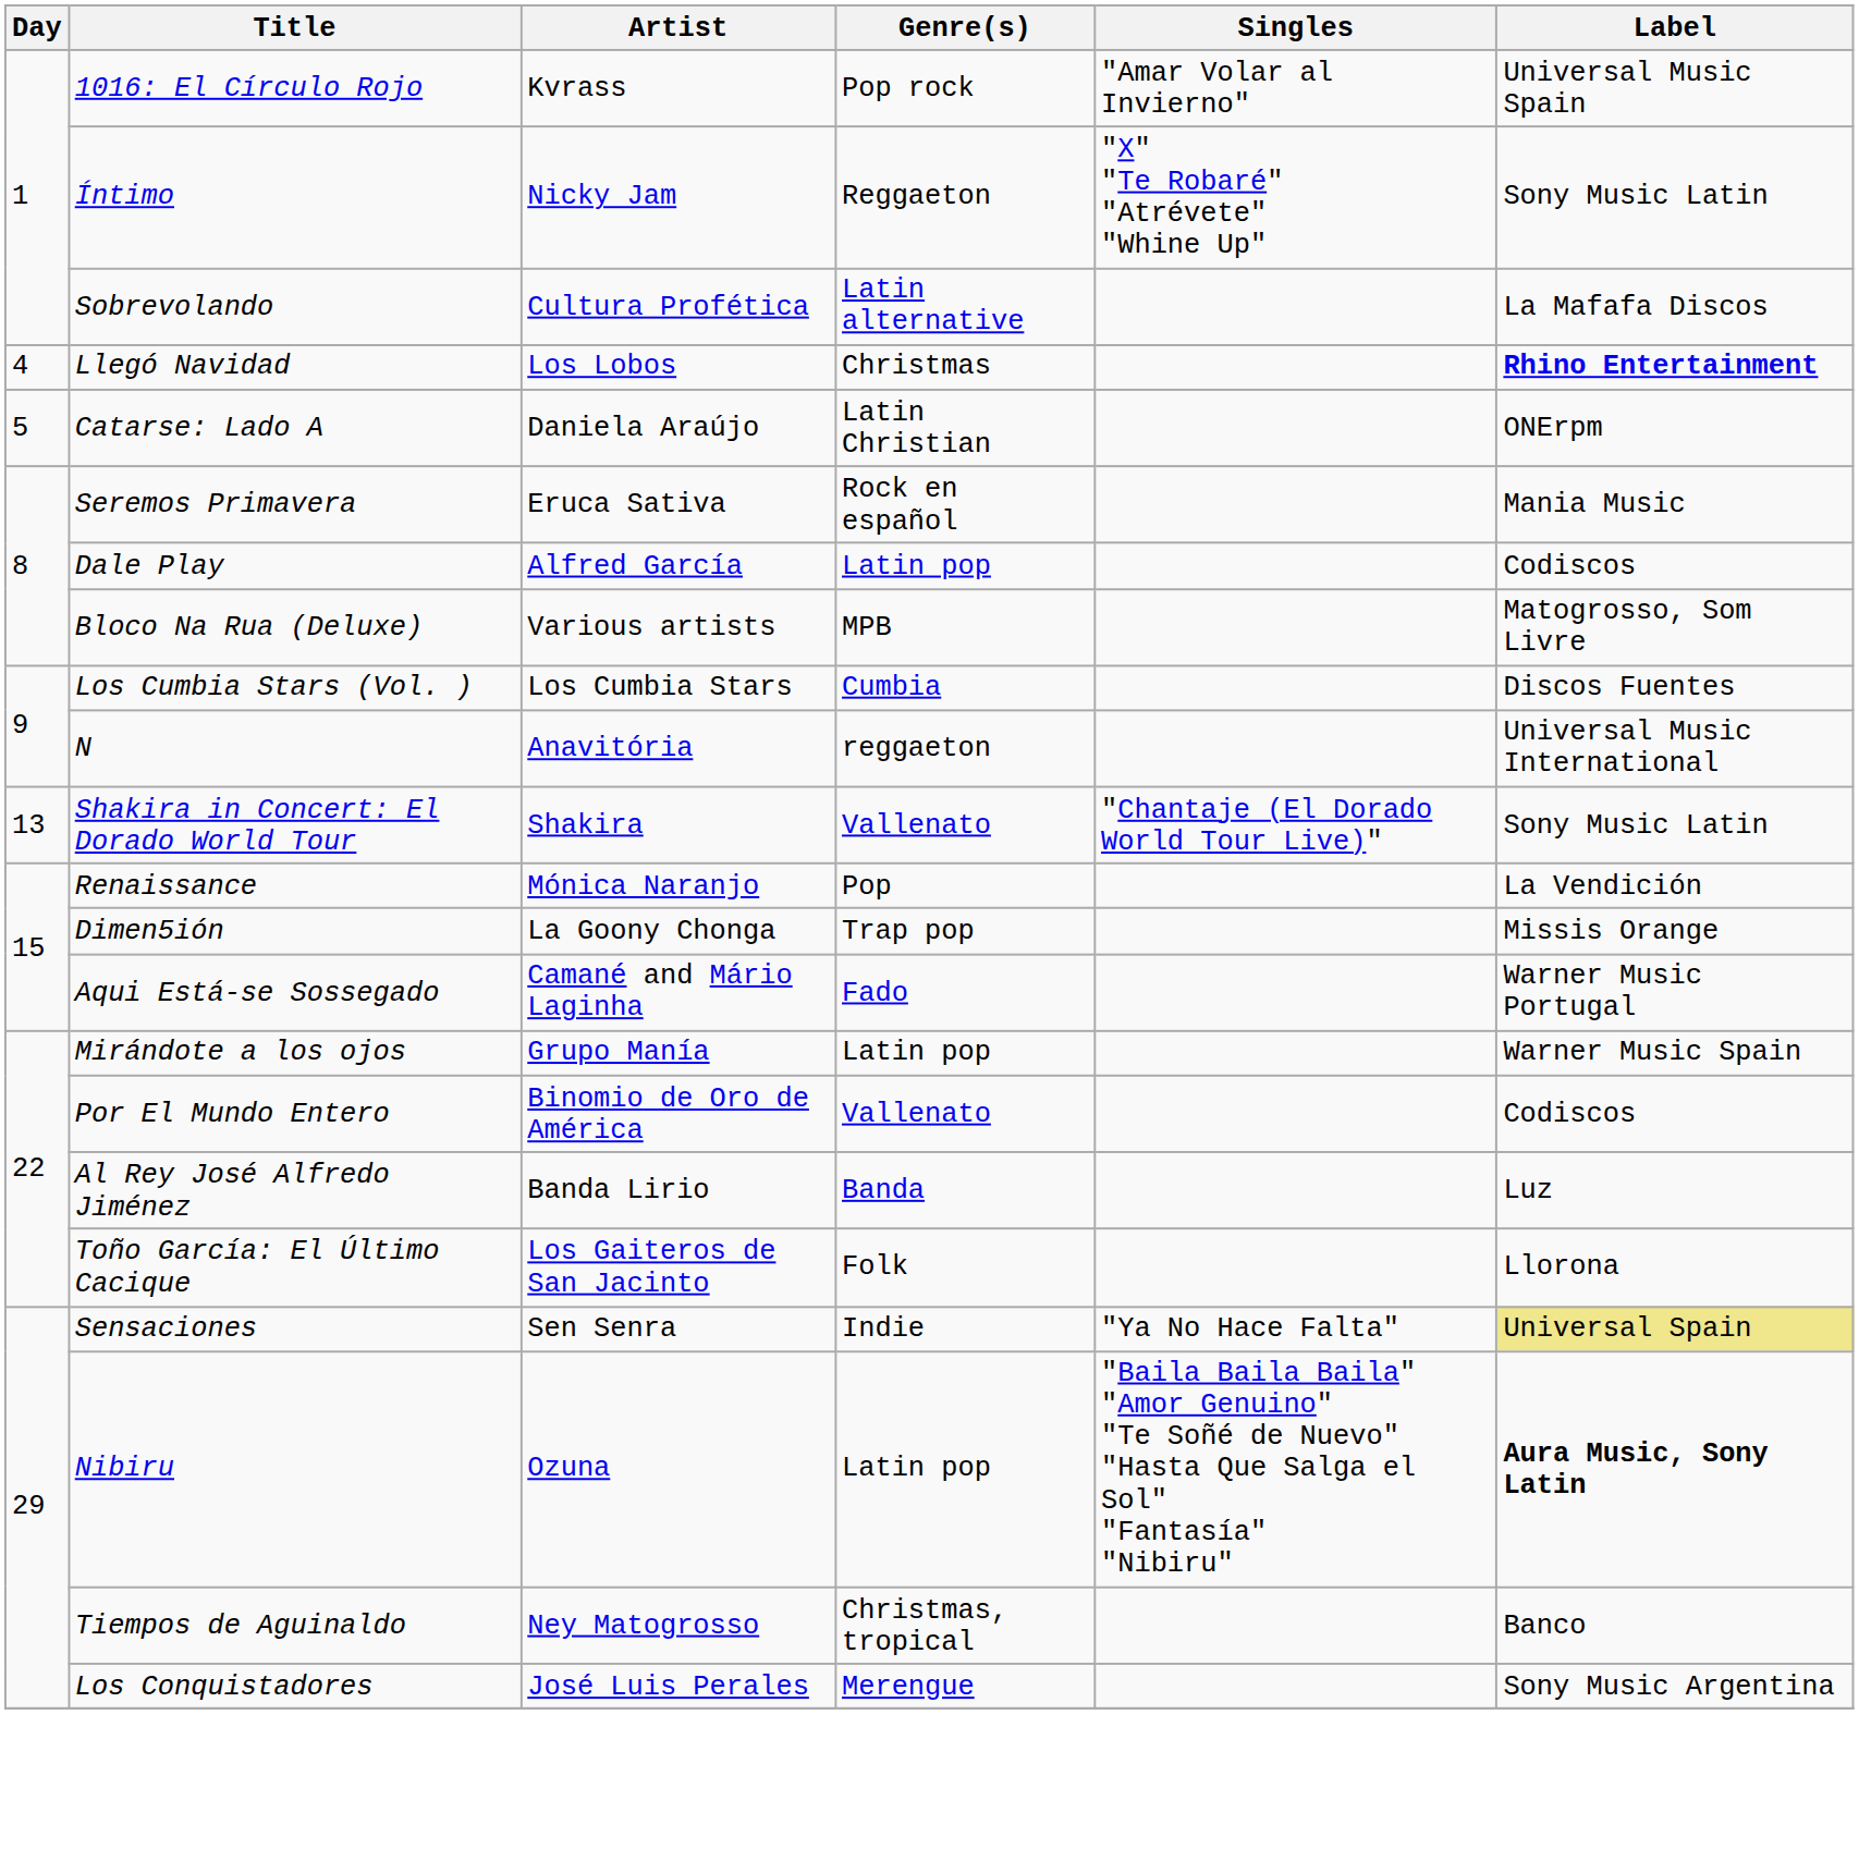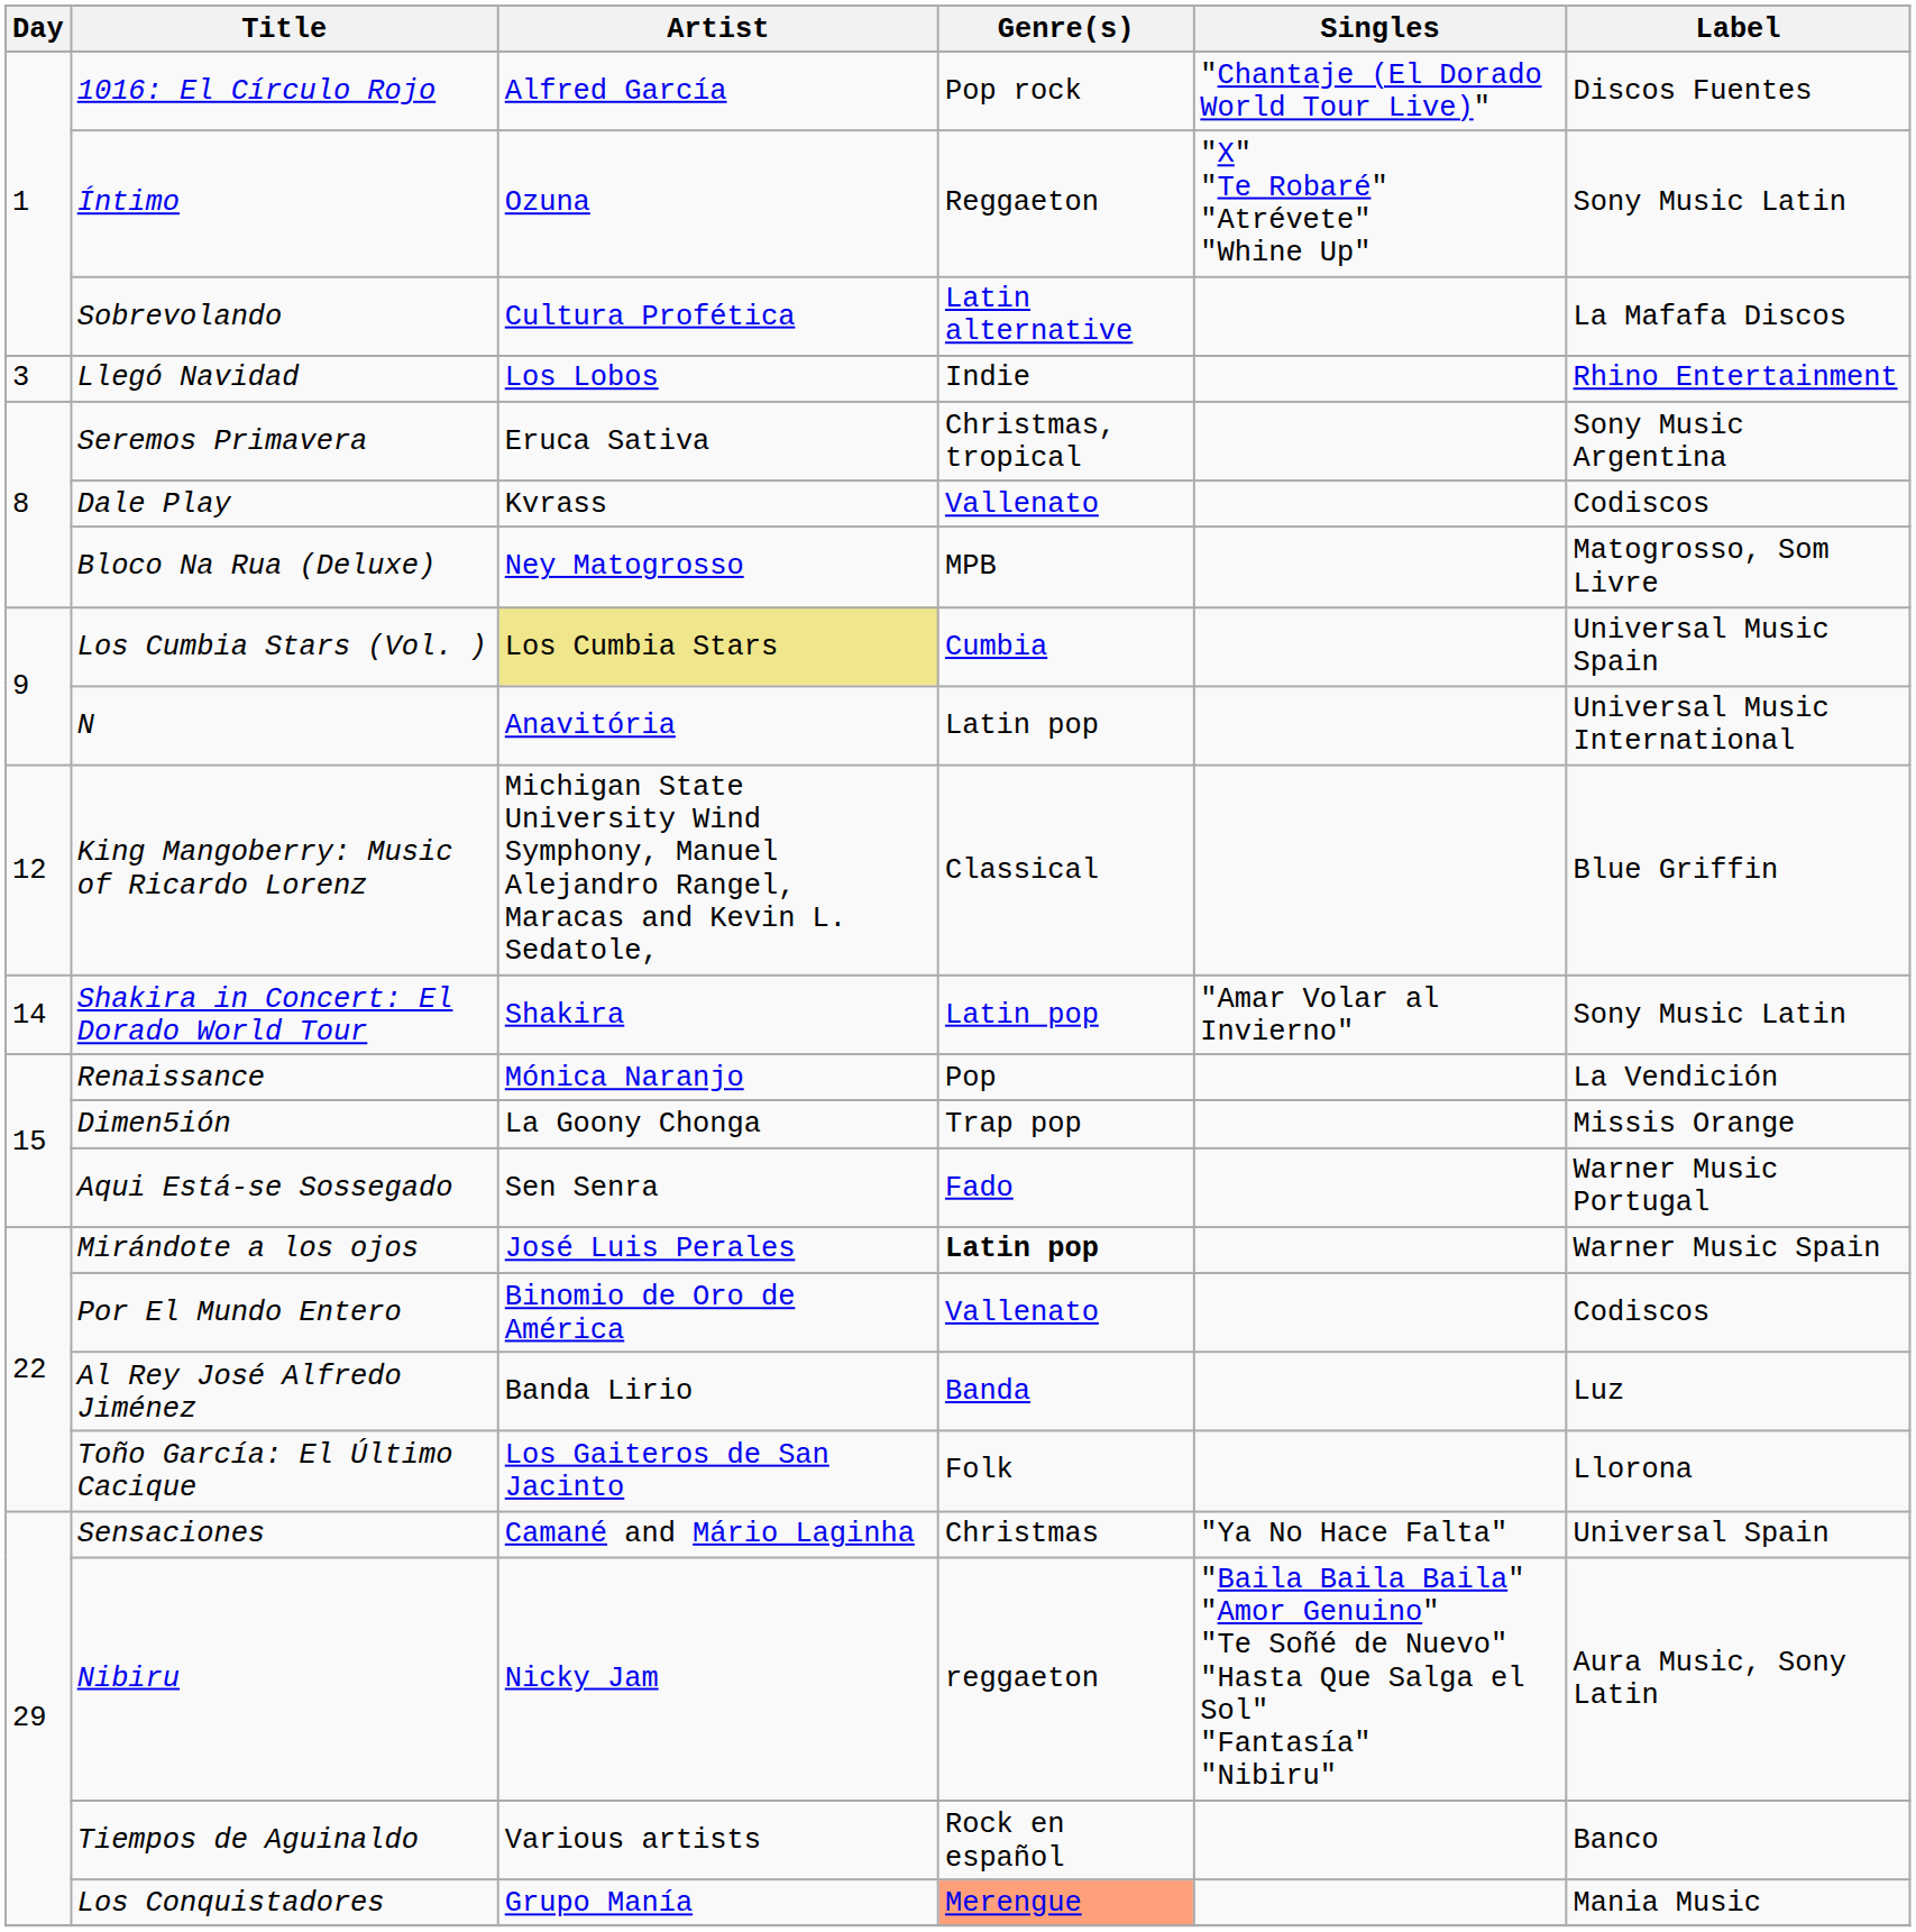1016: El Círculo Rojo | Artist: Kvrass -> Alfred García
1016: El Círculo Rojo | Singles: "Amar Volar al Invierno" -> "Chantaje (El Dorado World Tour Live)"
1016: El Círculo Rojo | Label: Universal Music Spain -> Discos Fuentes
Íntimo | Artist: Nicky Jam -> Ozuna
Llegó Navidad | Day: 4 -> 3
Llegó Navidad | Genre(s): Christmas -> Indie
Llegó Navidad | Label: bold -> normal
- row: 5 | Catarse: Lado A | Daniela Araújo | Latin Christian | ONErpm
Seremos Primavera | Genre(s): Rock en español -> Christmas, tropical
Seremos Primavera | Label: Mania Music -> Sony Music Argentina
Dale Play | Artist: Alfred García -> Kvrass
Dale Play | Genre(s): Latin pop -> Vallenato
Bloco Na Rua (Deluxe) | Artist: Various artists -> Ney Matogrosso
Los Cumbia Stars (Vol. ) | Artist: no background -> khaki background
Los Cumbia Stars (Vol. ) | Label: Discos Fuentes -> Universal Music Spain
N | Genre(s): reggaeton -> Latin pop
+ row: 12 | King Mangoberry: Music of Ricardo Lorenz | Michigan State University Wind Symphony, Manuel Alejandro Rangel, Maracas and Kevin L. Sedatole, | Classical | Blue Griffin
Shakira in Concert: El Dorado World Tour | Day: 13 -> 14
Shakira in Concert: El Dorado World Tour | Genre(s): Vallenato -> Latin pop
Shakira in Concert: El Dorado World Tour | Singles: "Chantaje (El Dorado World Tour Live)" -> "Amar Volar al Invierno"
Aqui Está-se Sossegado | Artist: Camané and Mário Laginha -> Sen Senra
Mirándote a los ojos | Artist: Grupo Manía -> José Luis Perales
Mirándote a los ojos | Genre(s): normal -> bold
Sensaciones | Artist: Sen Senra -> Camané and Mário Laginha
Sensaciones | Genre(s): Indie -> Christmas
Sensaciones | Label: khaki background -> no background
Nibiru | Artist: Ozuna -> Nicky Jam
Nibiru | Genre(s): Latin pop -> reggaeton
Nibiru | Label: bold -> normal
Tiempos de Aguinaldo | Artist: Ney Matogrosso -> Various artists
Tiempos de Aguinaldo | Genre(s): Christmas, tropical -> Rock en español
Los Conquistadores | Artist: José Luis Perales -> Grupo Manía
Los Conquistadores | Genre(s): no background -> lightsalmon background
Los Conquistadores | Label: Sony Music Argentina -> Mania Music
